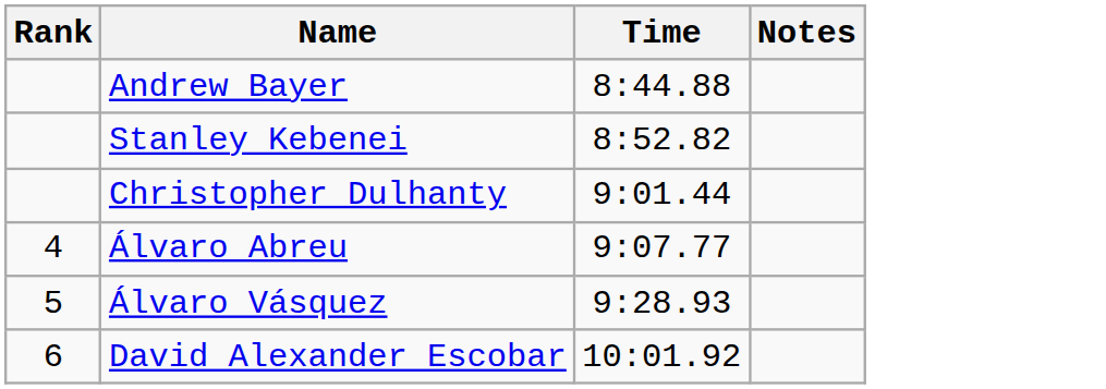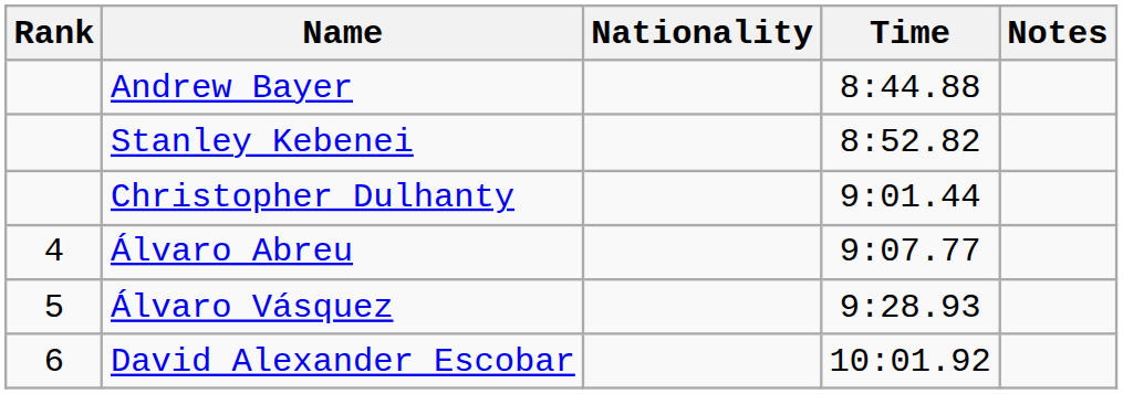+ column: Nationality
